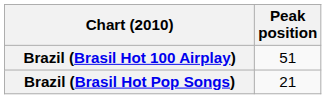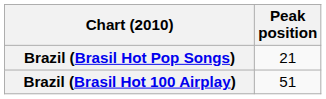rows swapped: Brazil (Brasil Hot 100 Airplay) <-> Brazil (Brasil Hot Pop Songs)
